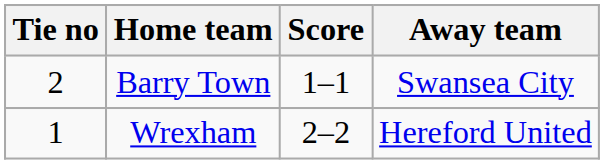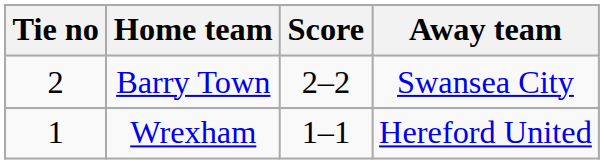Barry Town | Score: 1–1 -> 2–2
Wrexham | Score: 2–2 -> 1–1
